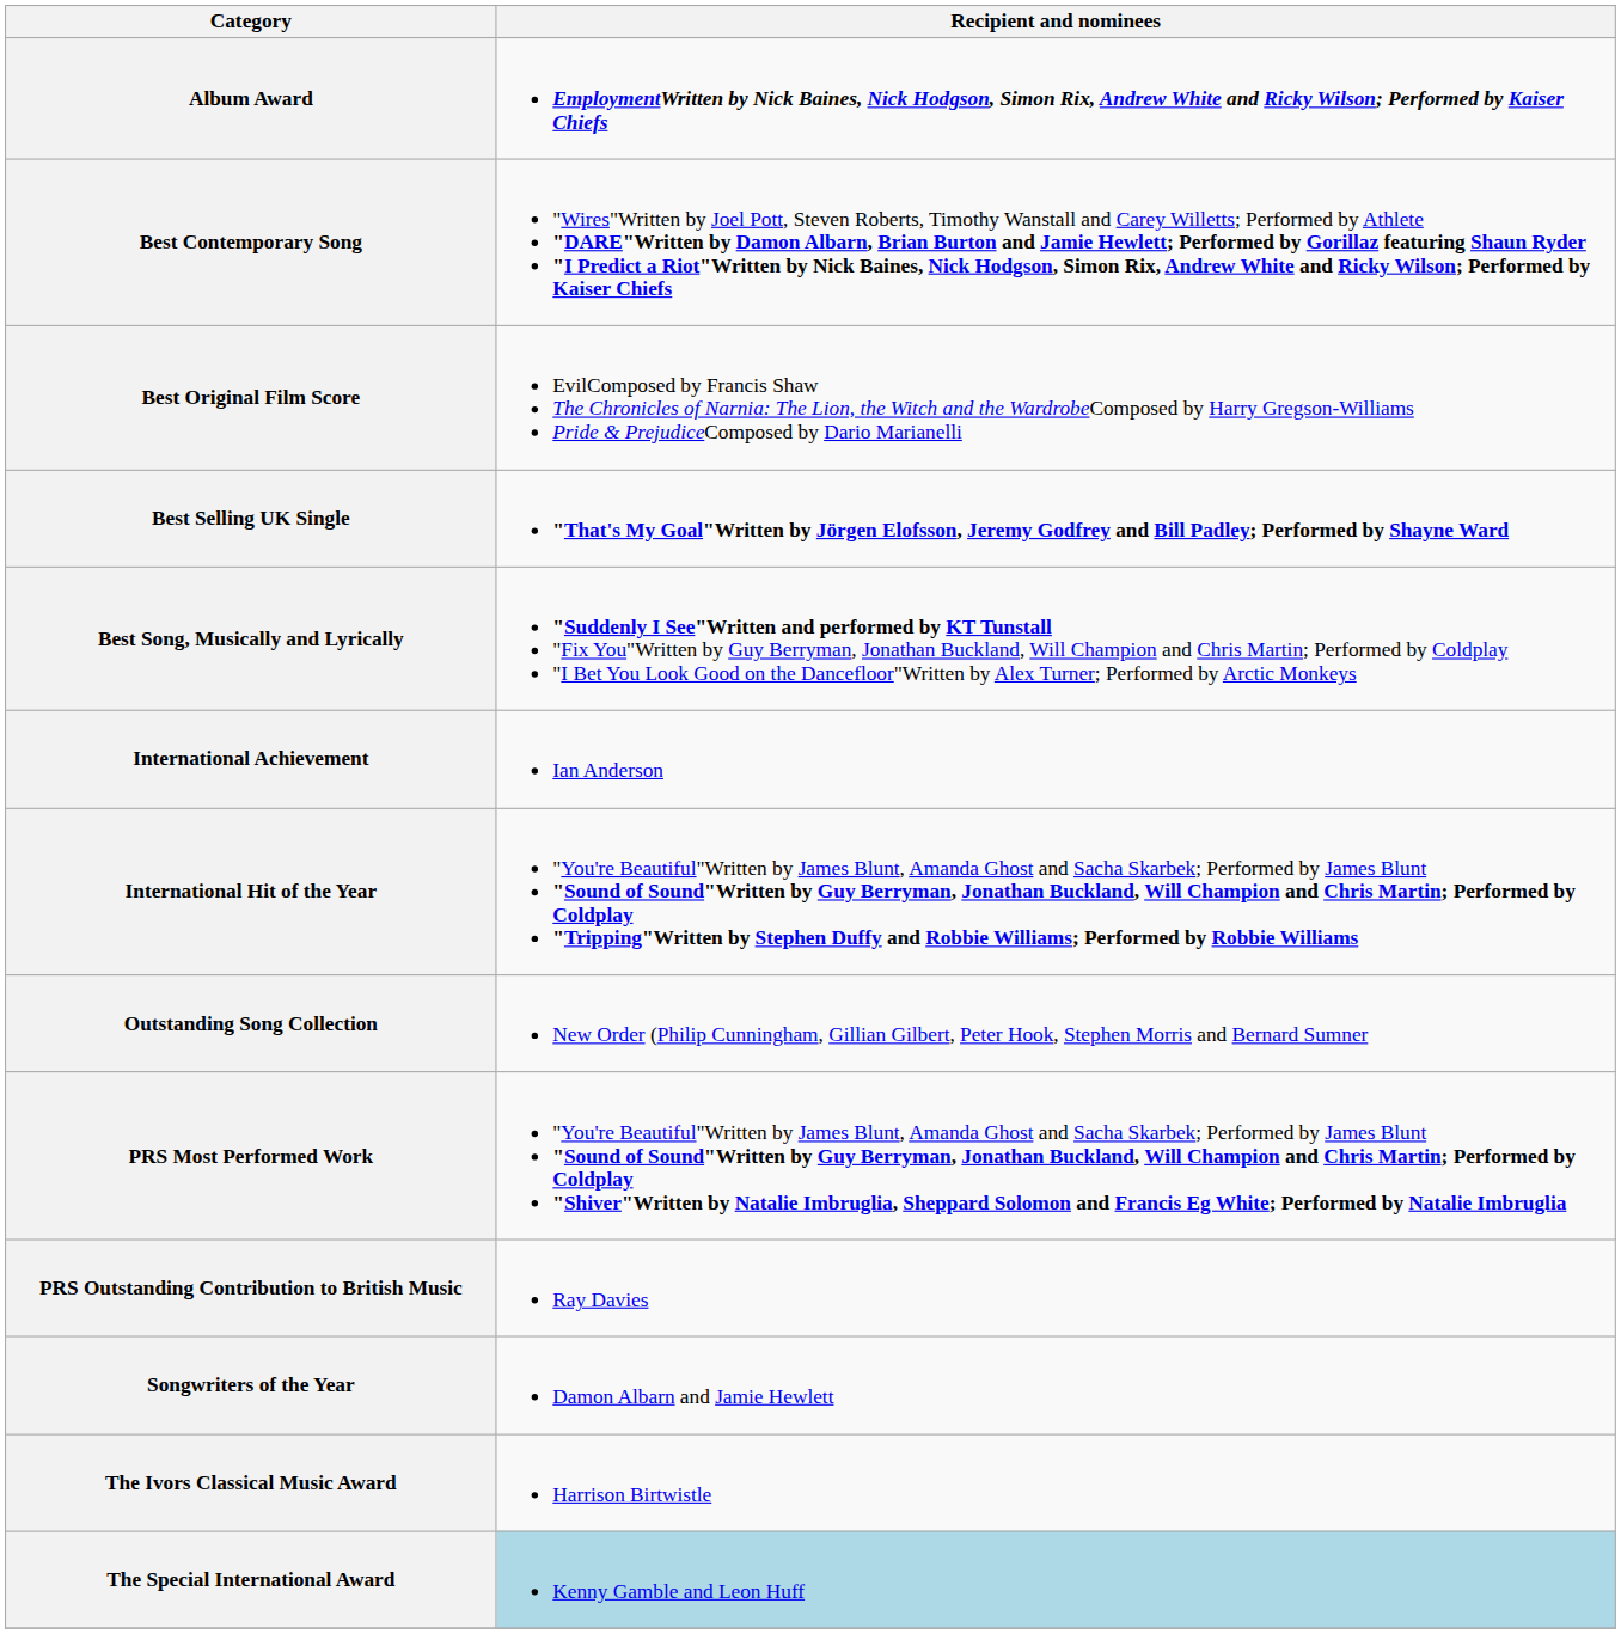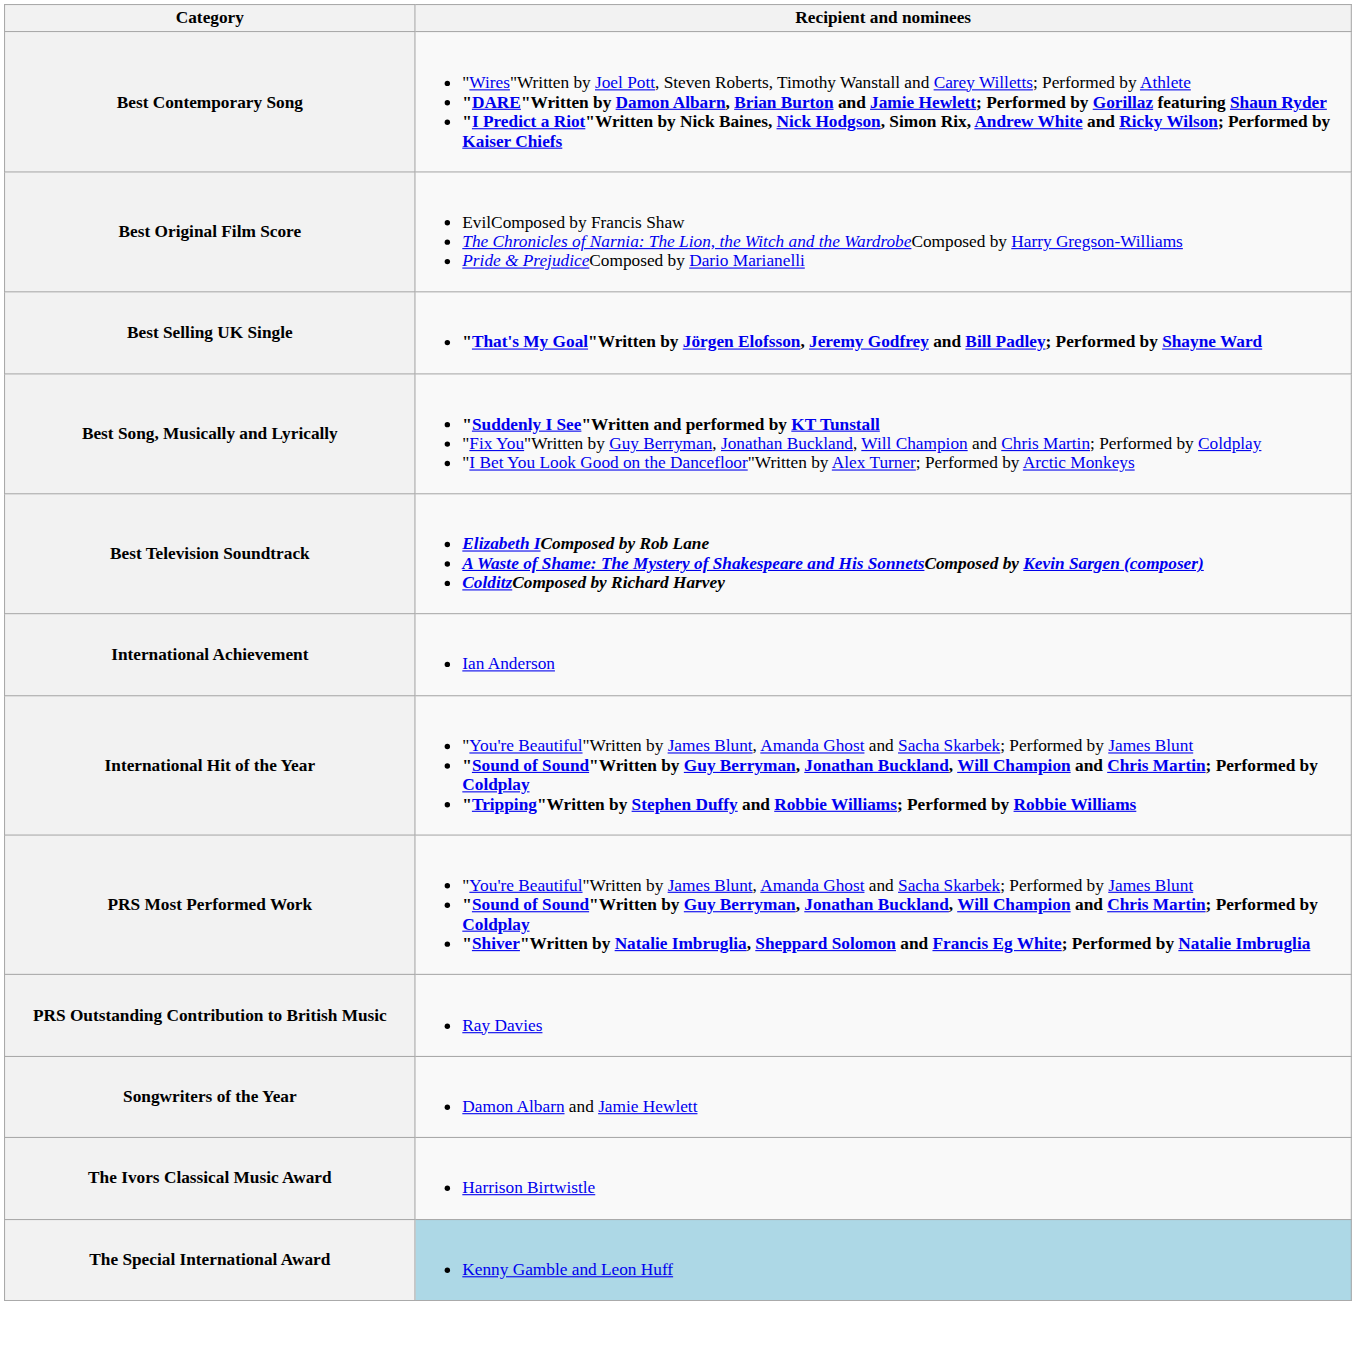- row: Album Award | EmploymentWritten by Nick Baines, Nick Hodgson, Simon Rix, Andrew White and Ricky Wilson; Performed by Kaiser Chiefs
+ row: Best Television Soundtrack | Elizabeth IComposed by Rob Lane A Waste of Shame: The Mystery of Shakespeare and His SonnetsComposed by Kevin Sargen (composer) ColditzComposed by Richard Harvey
- row: Outstanding Song Collection | New Order (Philip Cunningham, Gillian Gilbert, Peter Hook, Stephen Morris and Bernard Sumner
